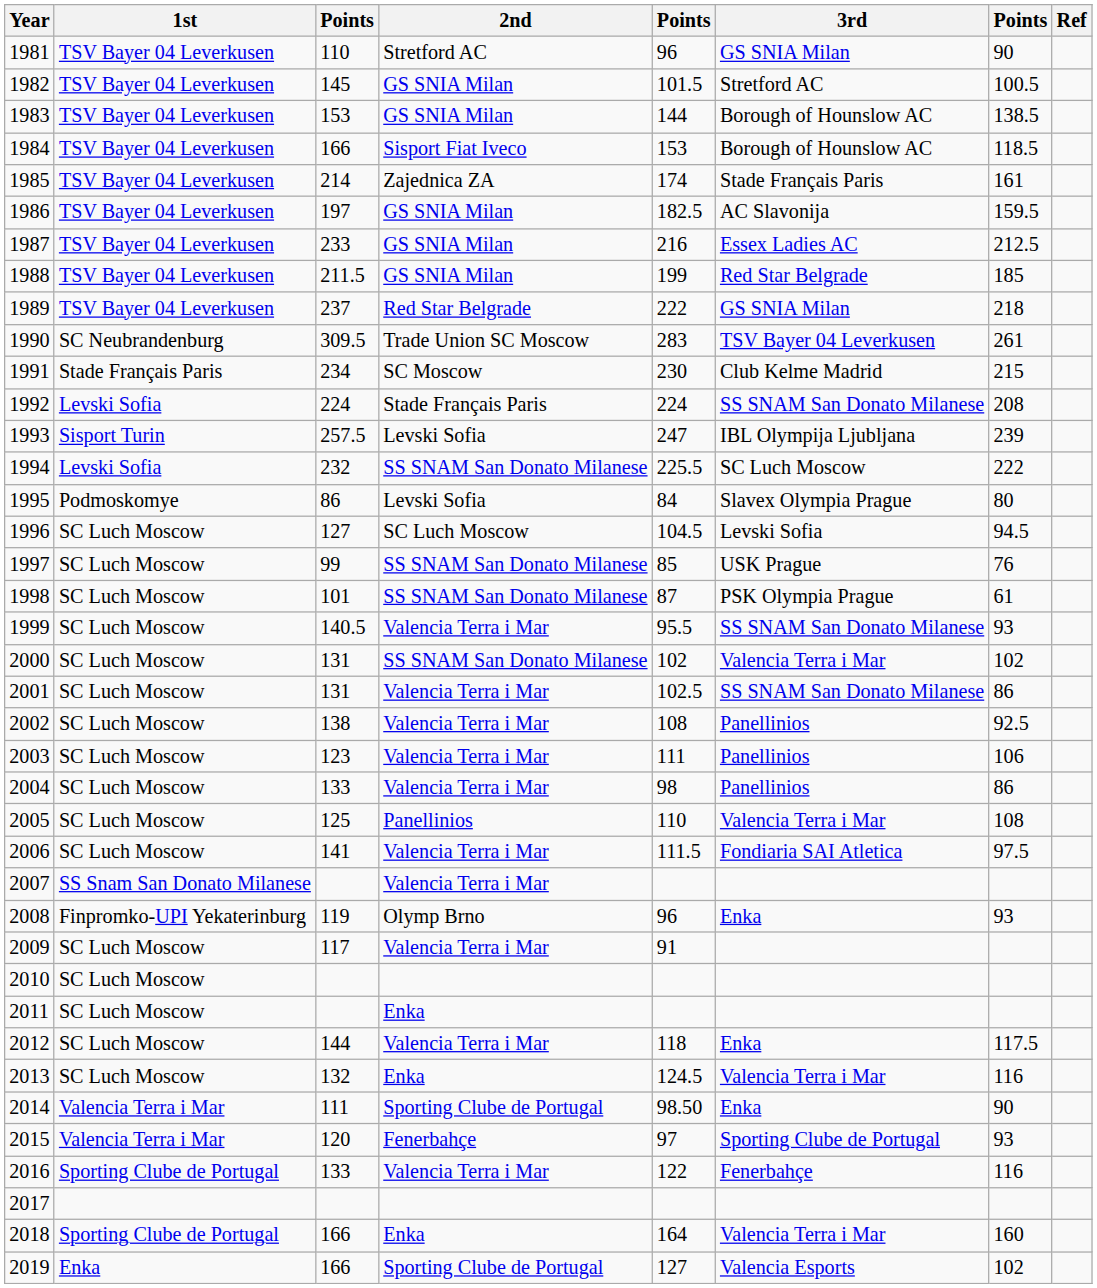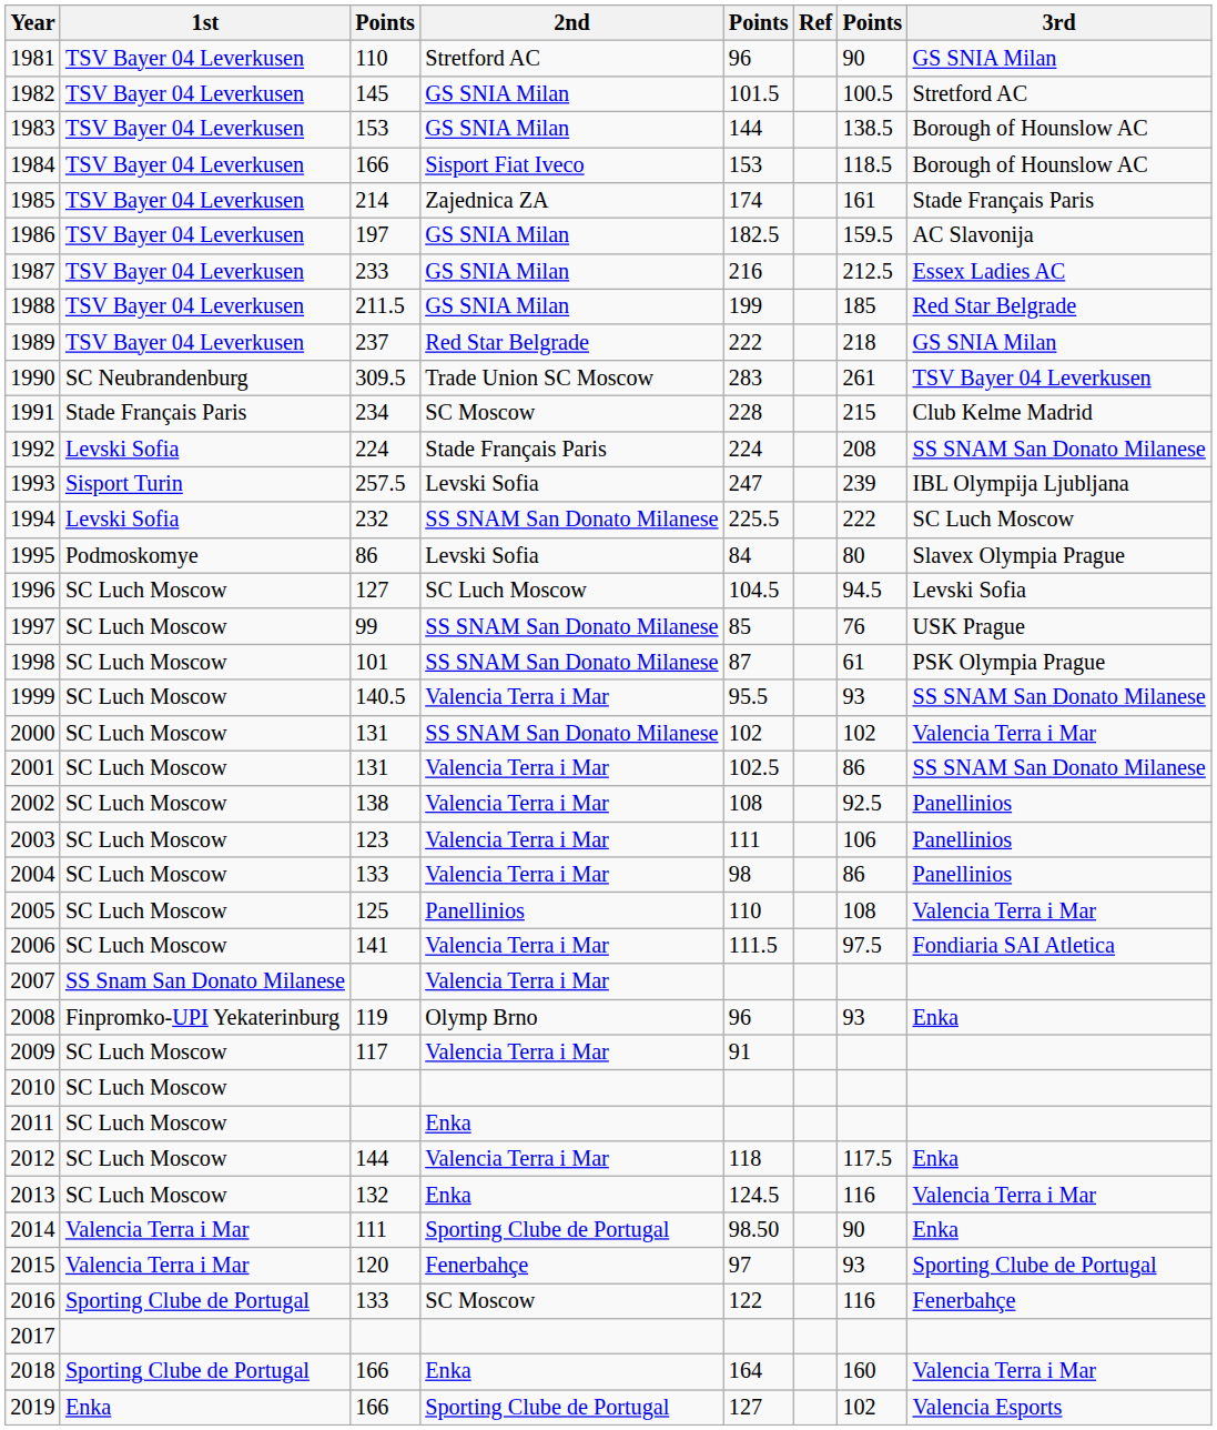columns swapped: 3rd <-> Ref
1991 | column 5: 230 -> 228
2016 | 2nd: Valencia Terra i Mar -> SC Moscow
